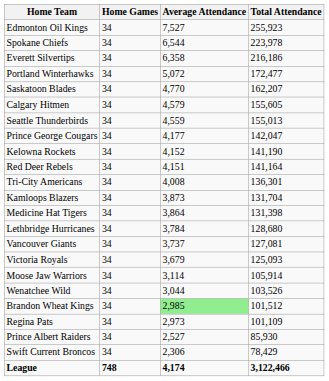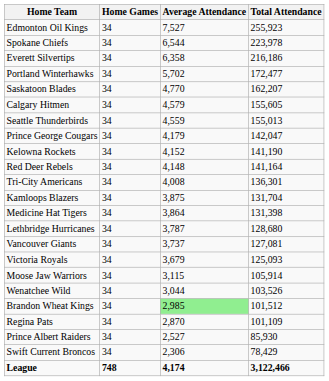Portland Winterhawks | Average Attendance: 5,072 -> 5,702
Prince George Cougars | Average Attendance: 4,177 -> 4,179
Red Deer Rebels | Average Attendance: 4,151 -> 4,148
Kamloops Blazers | Average Attendance: 3,873 -> 3,875
Lethbridge Hurricanes | Average Attendance: 3,784 -> 3,787
Moose Jaw Warriors | Average Attendance: 3,114 -> 3,115
Regina Pats | Average Attendance: 2,973 -> 2,870
